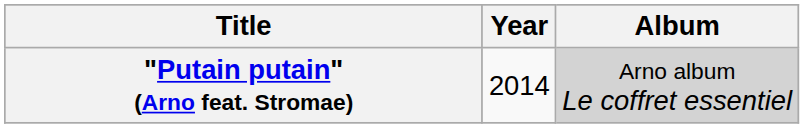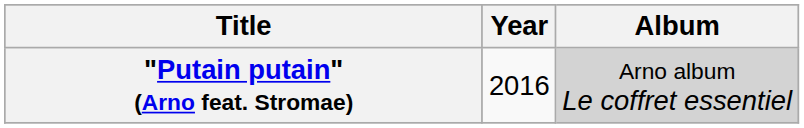"Putain putain" (Arno feat. Stromae) | Year: 2014 -> 2016
